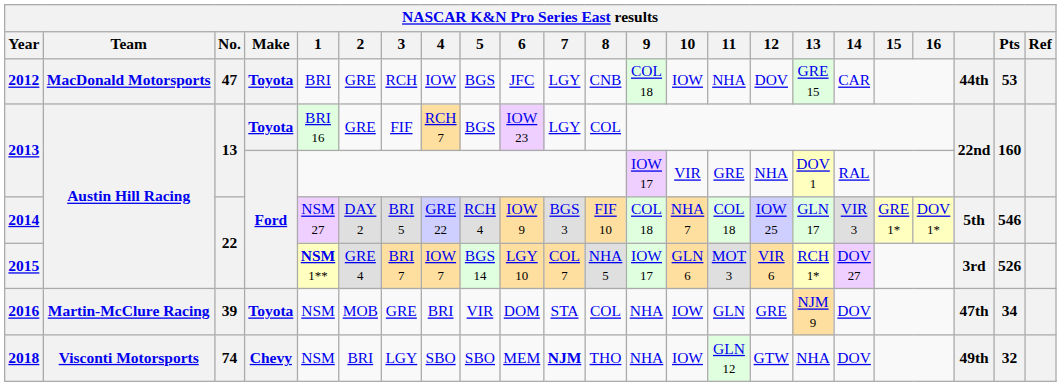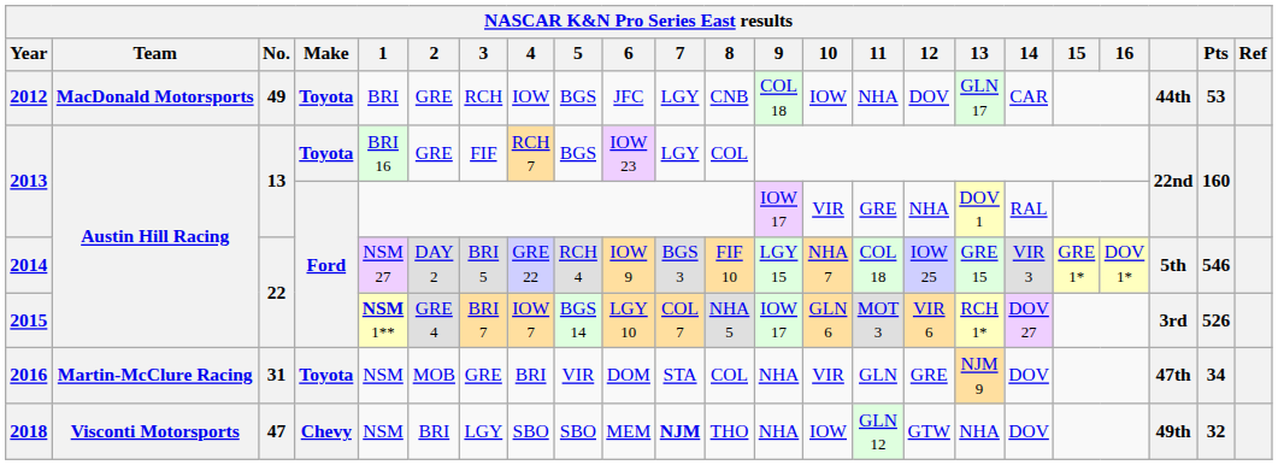2012 | No.: 47 -> 49
2012 | 13: GRE 15 -> GLN 17
2014 | 9: COL 18 -> LGY 15
2014 | 13: GLN 17 -> GRE 15
2016 | No.: 39 -> 31
2016 | 10: IOW -> VIR
2018 | No.: 74 -> 47
